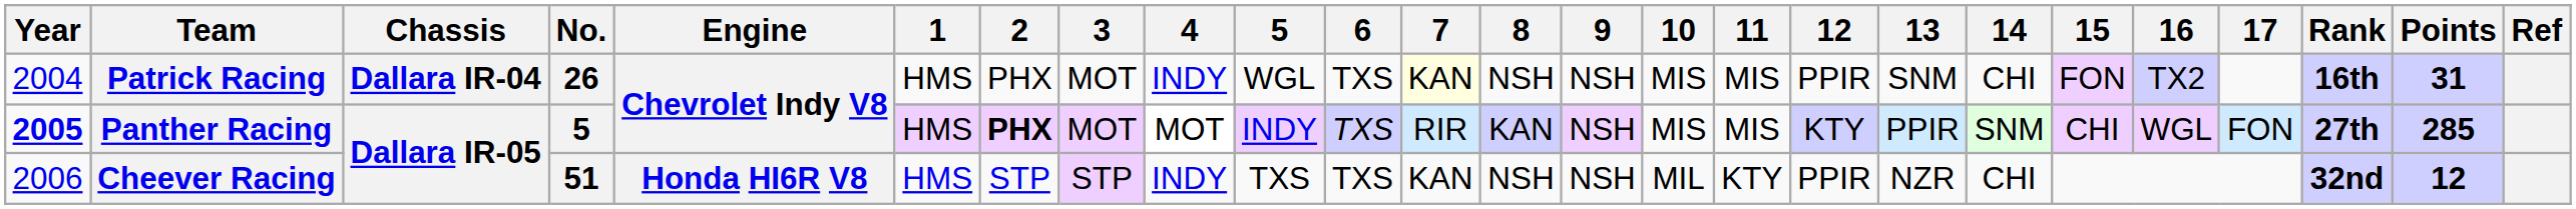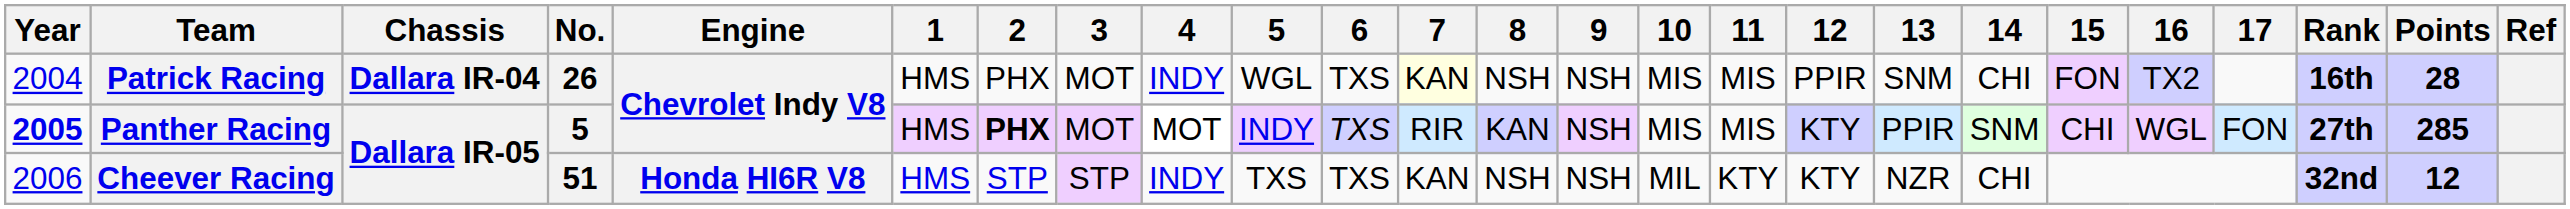Patrick Racing | Points: 31 -> 28
Cheever Racing | 12: PPIR -> KTY
